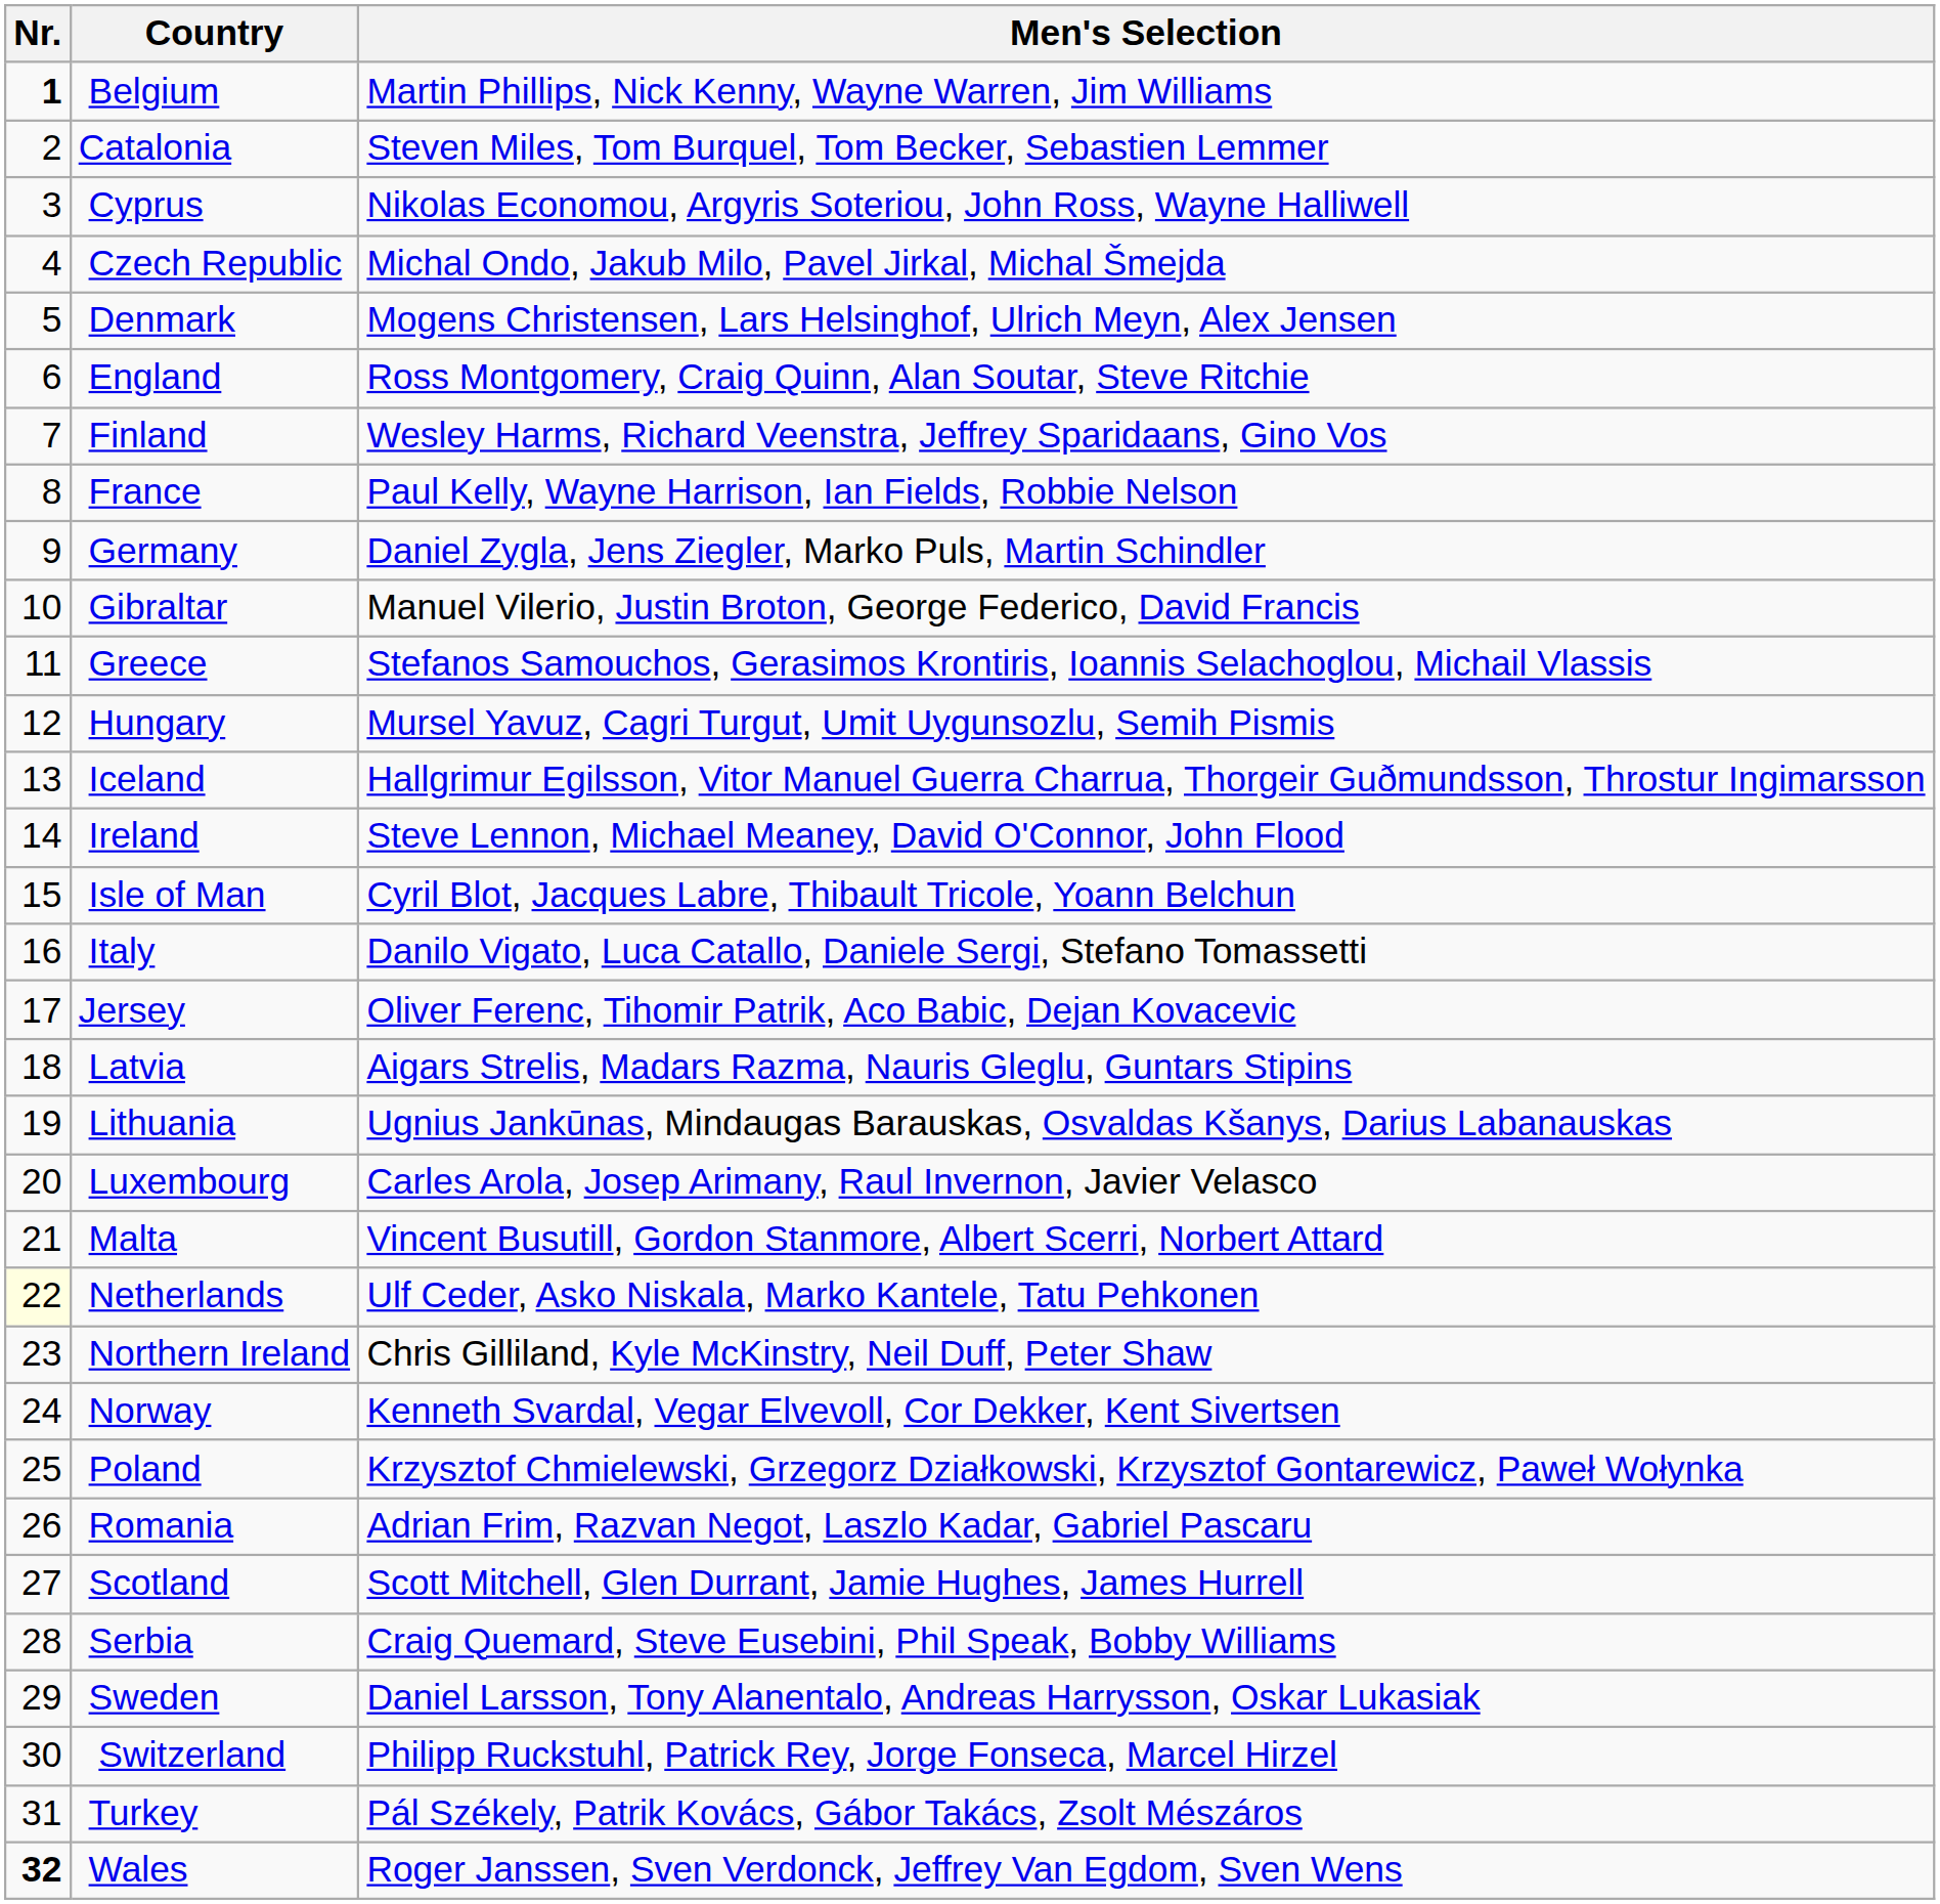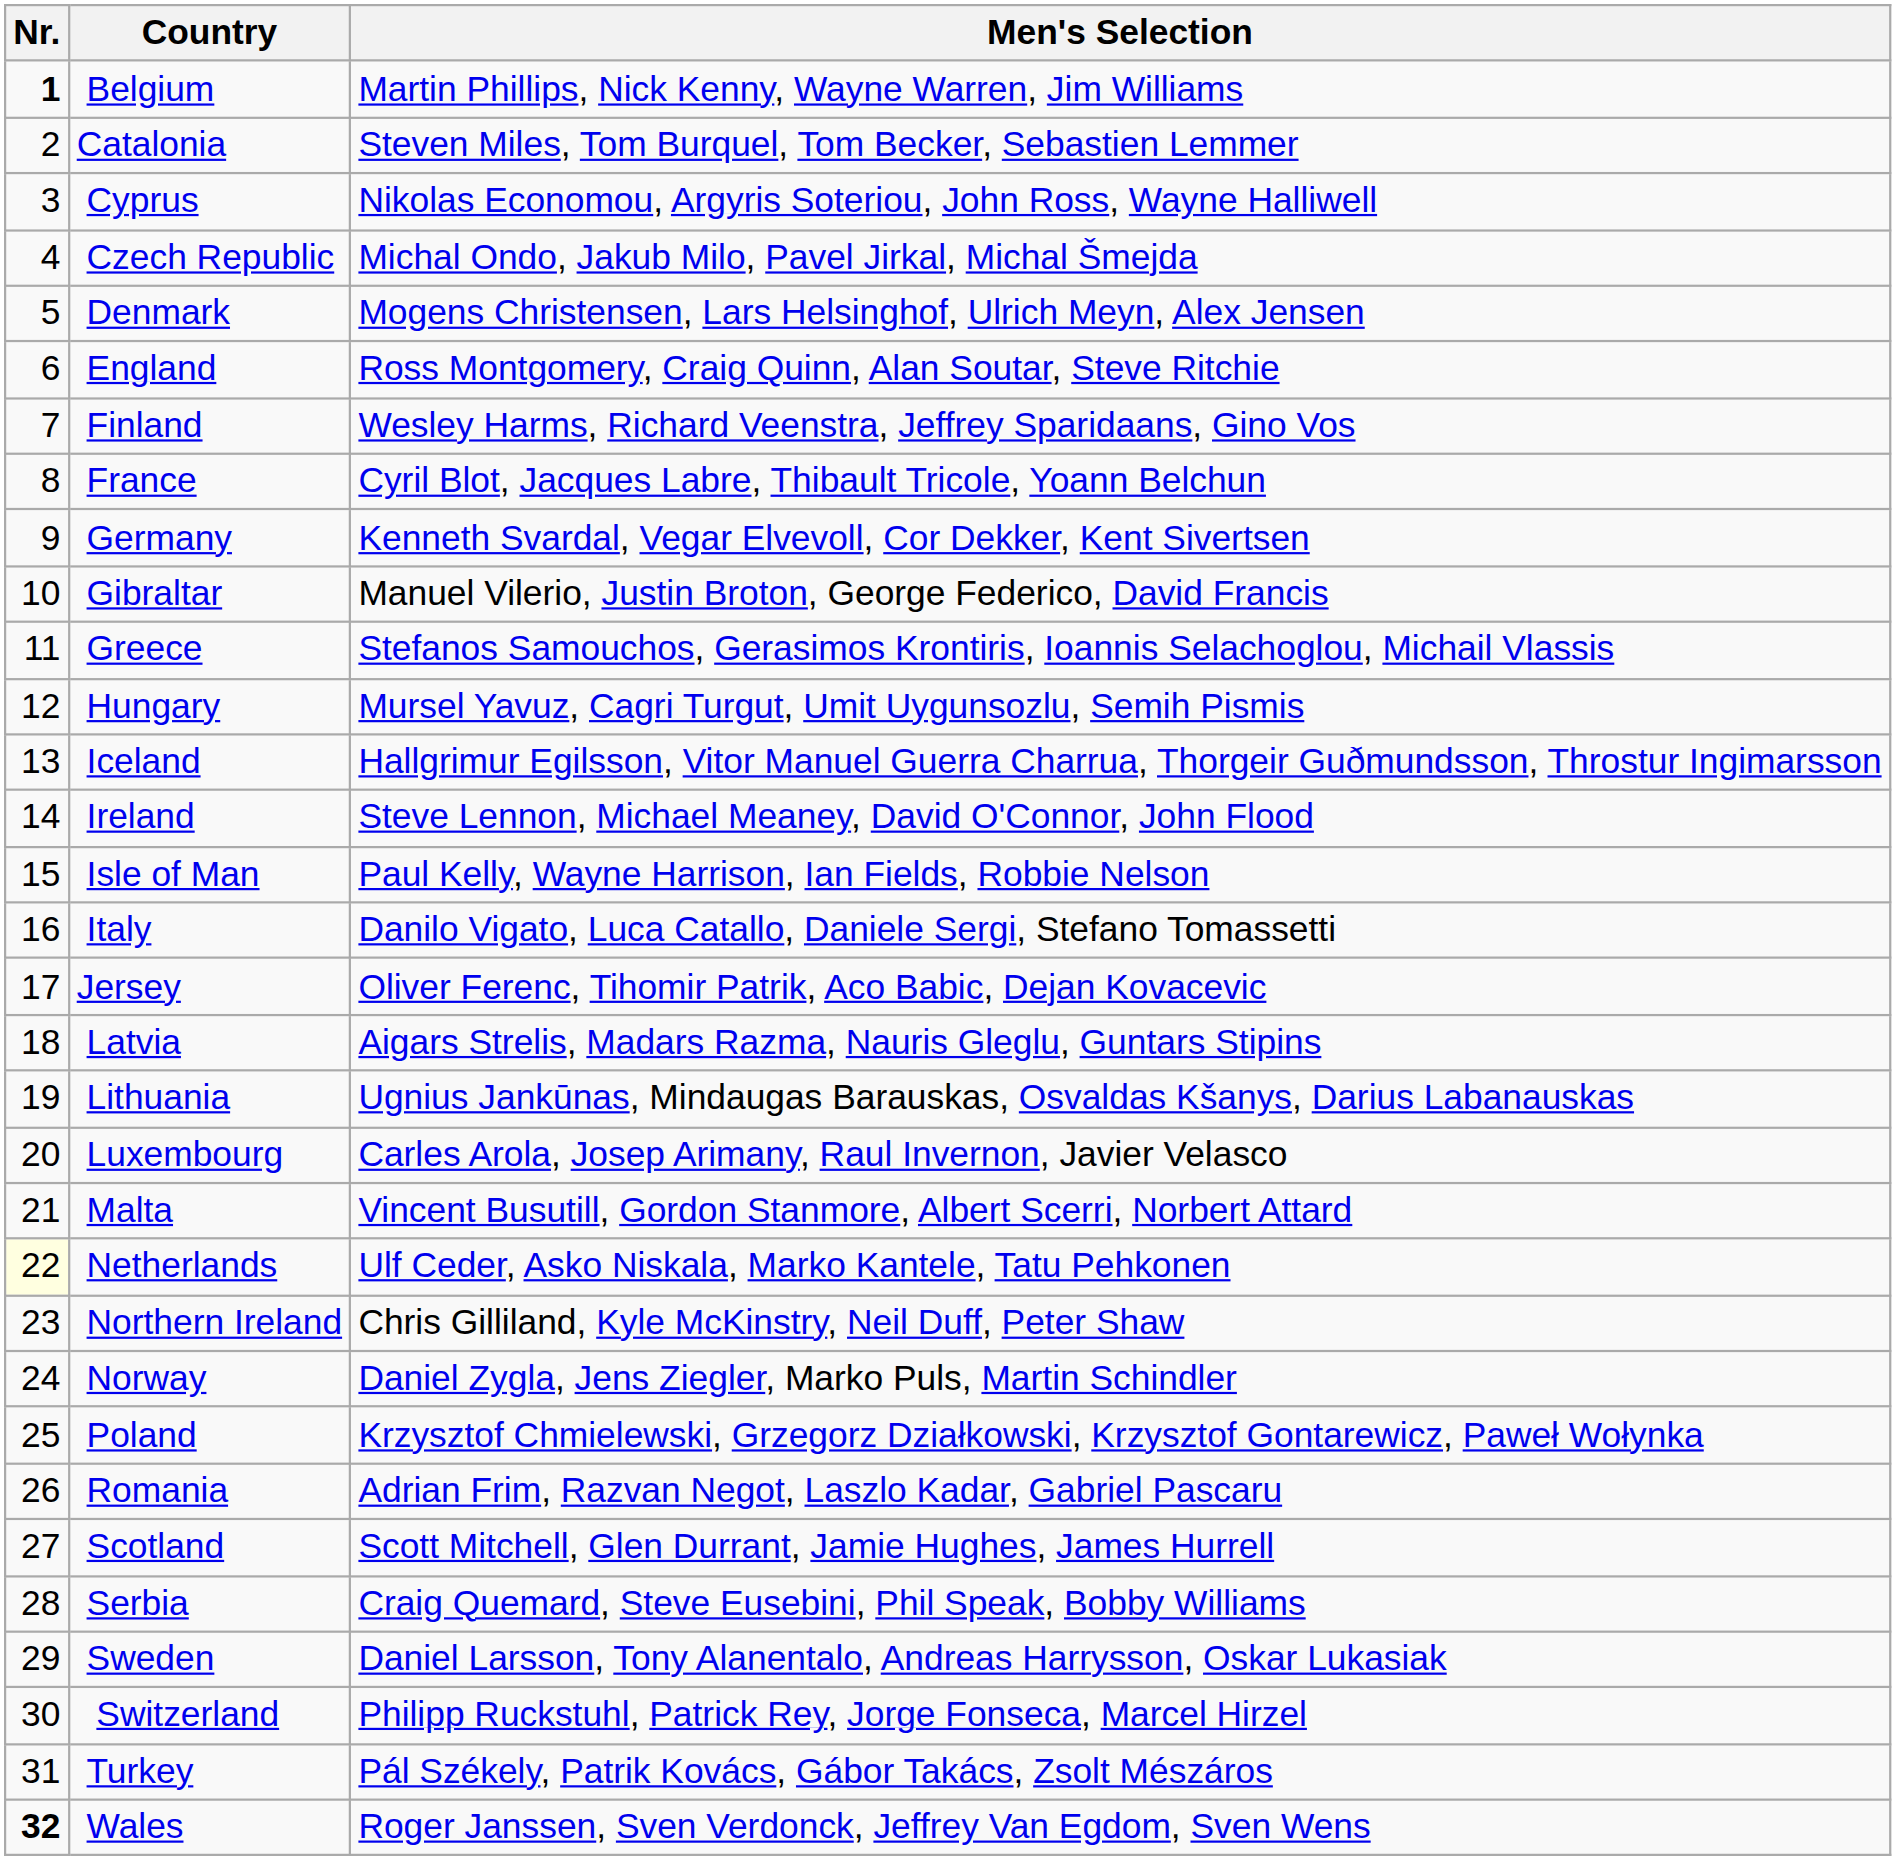France | Men's Selection: Paul Kelly, Wayne Harrison, Ian Fields, Robbie Nelson -> Cyril Blot, Jacques Labre, Thibault Tricole, Yoann Belchun
Germany | Men's Selection: Daniel Zygla, Jens Ziegler, Marko Puls, Martin Schindler -> Kenneth Svardal, Vegar Elvevoll, Cor Dekker, Kent Sivertsen
Isle of Man | Men's Selection: Cyril Blot, Jacques Labre, Thibault Tricole, Yoann Belchun -> Paul Kelly, Wayne Harrison, Ian Fields, Robbie Nelson
Norway | Men's Selection: Kenneth Svardal, Vegar Elvevoll, Cor Dekker, Kent Sivertsen -> Daniel Zygla, Jens Ziegler, Marko Puls, Martin Schindler
